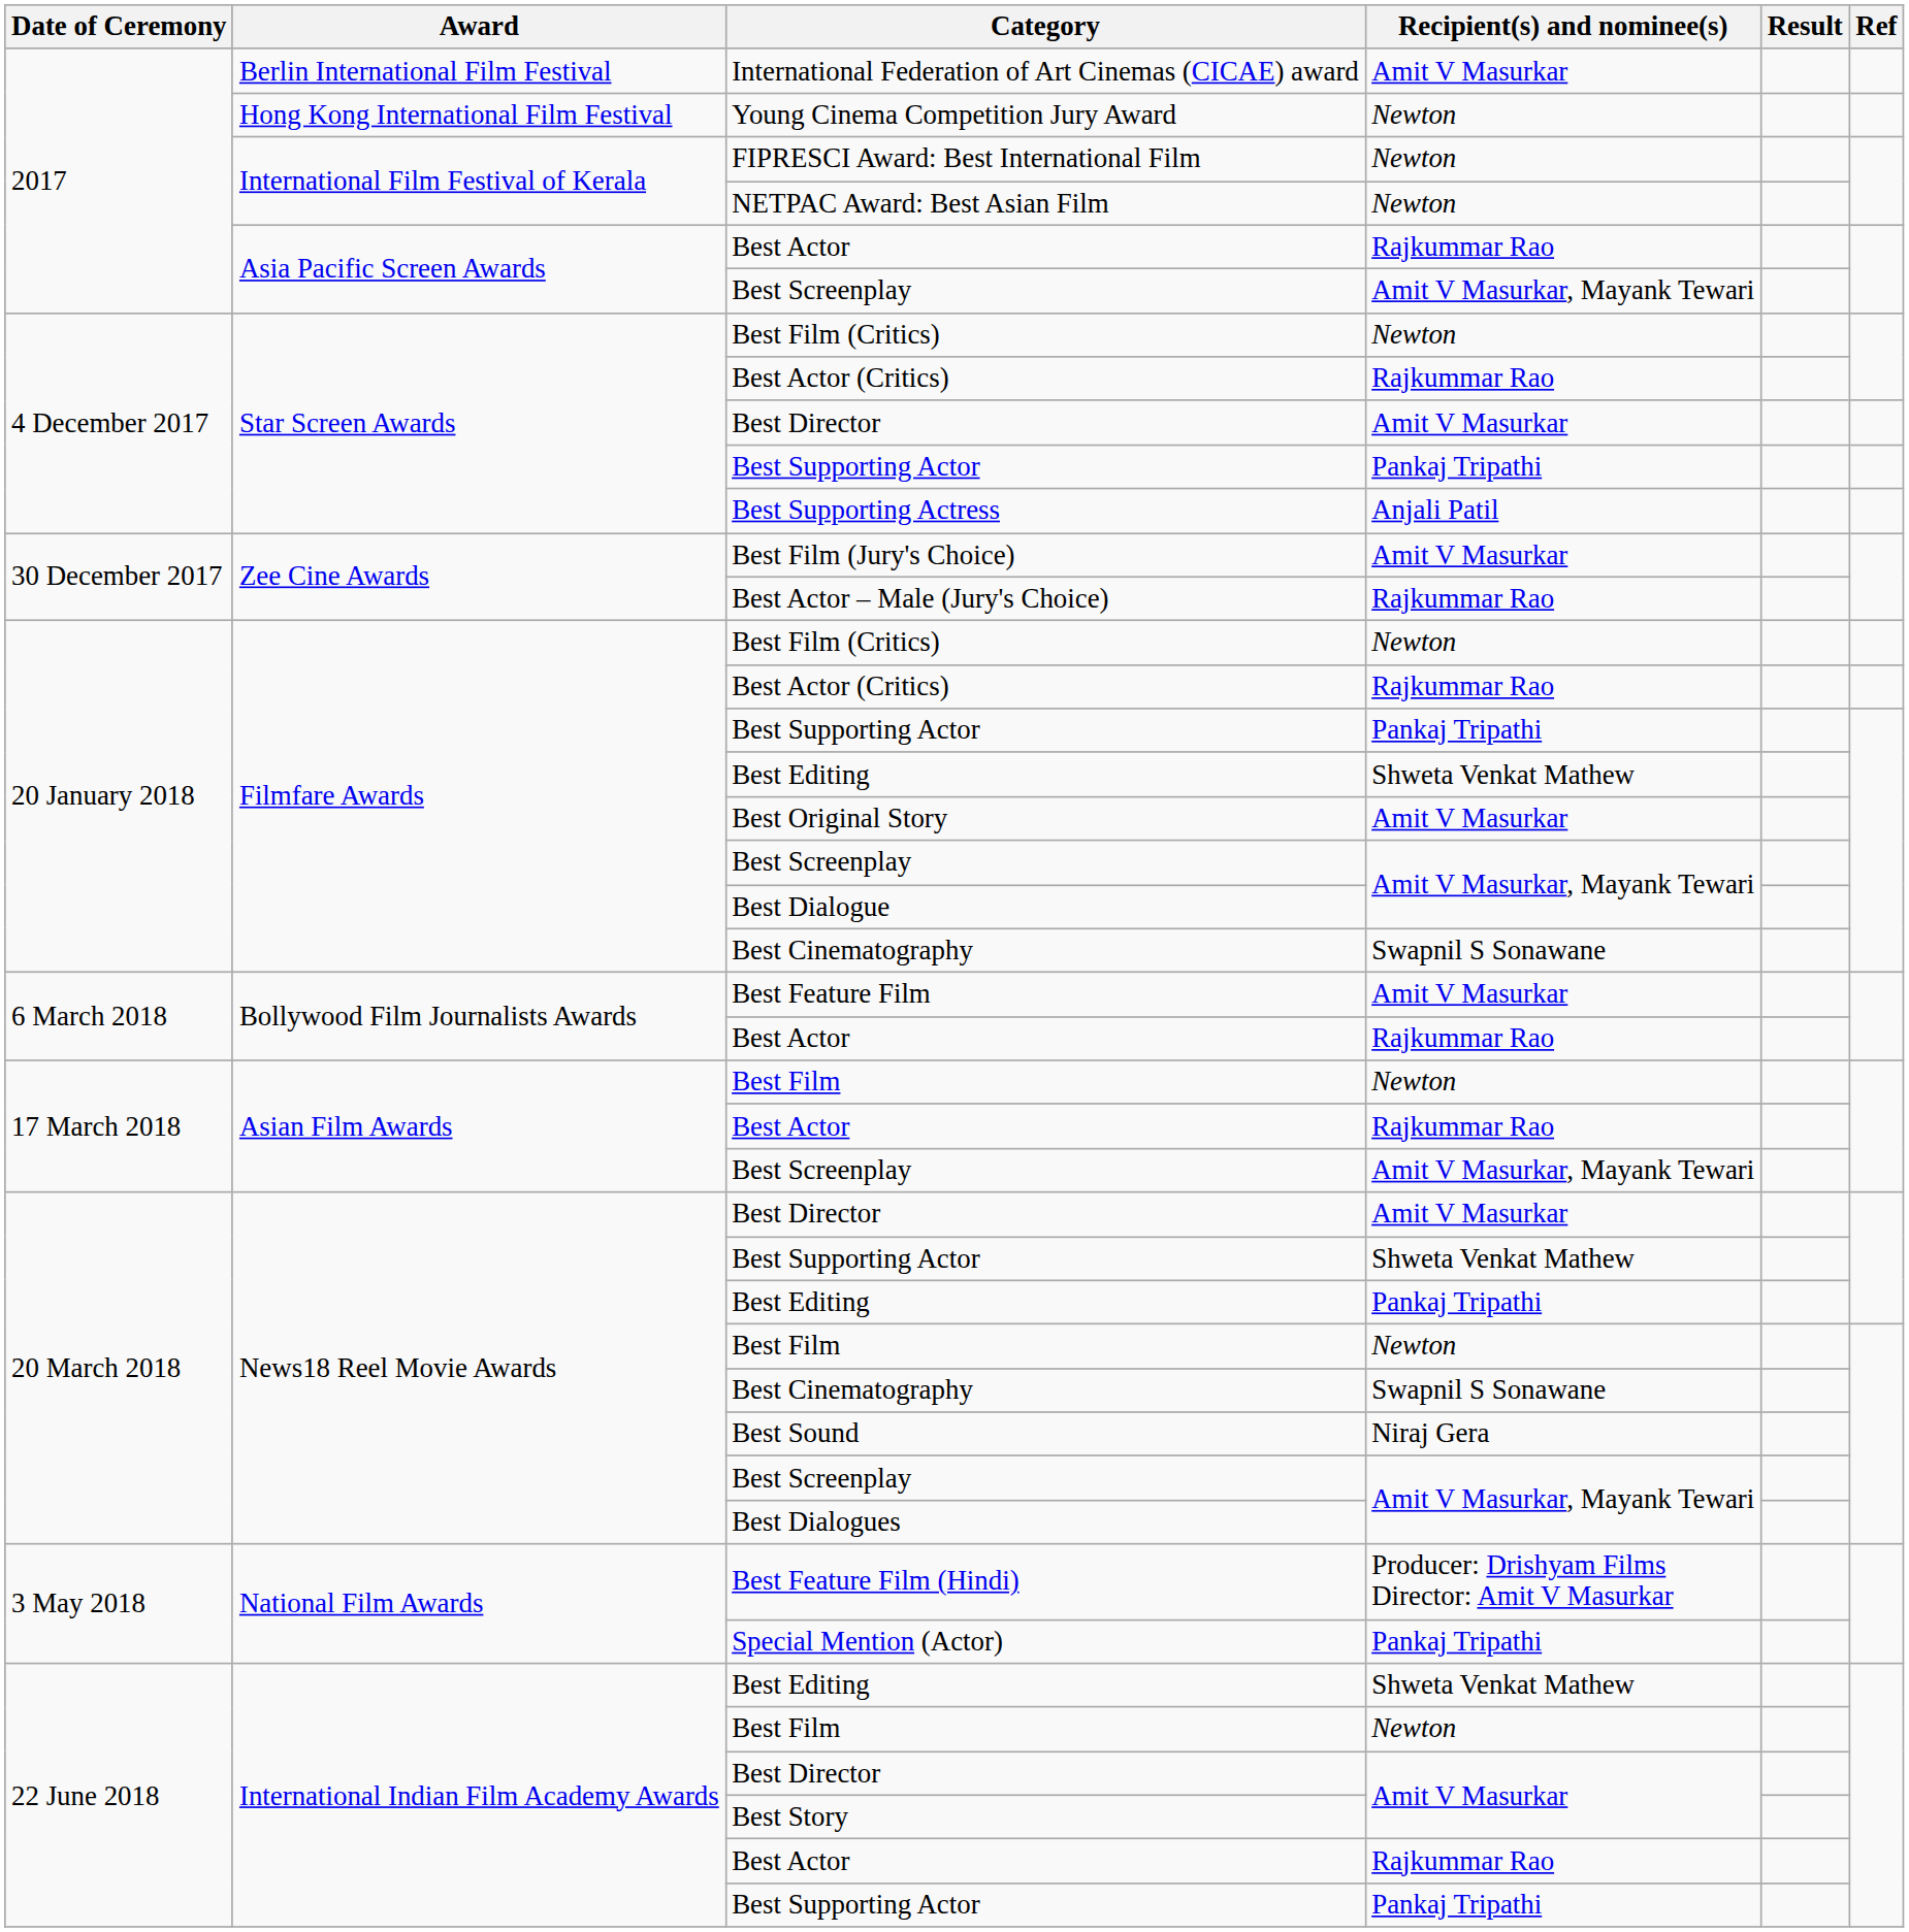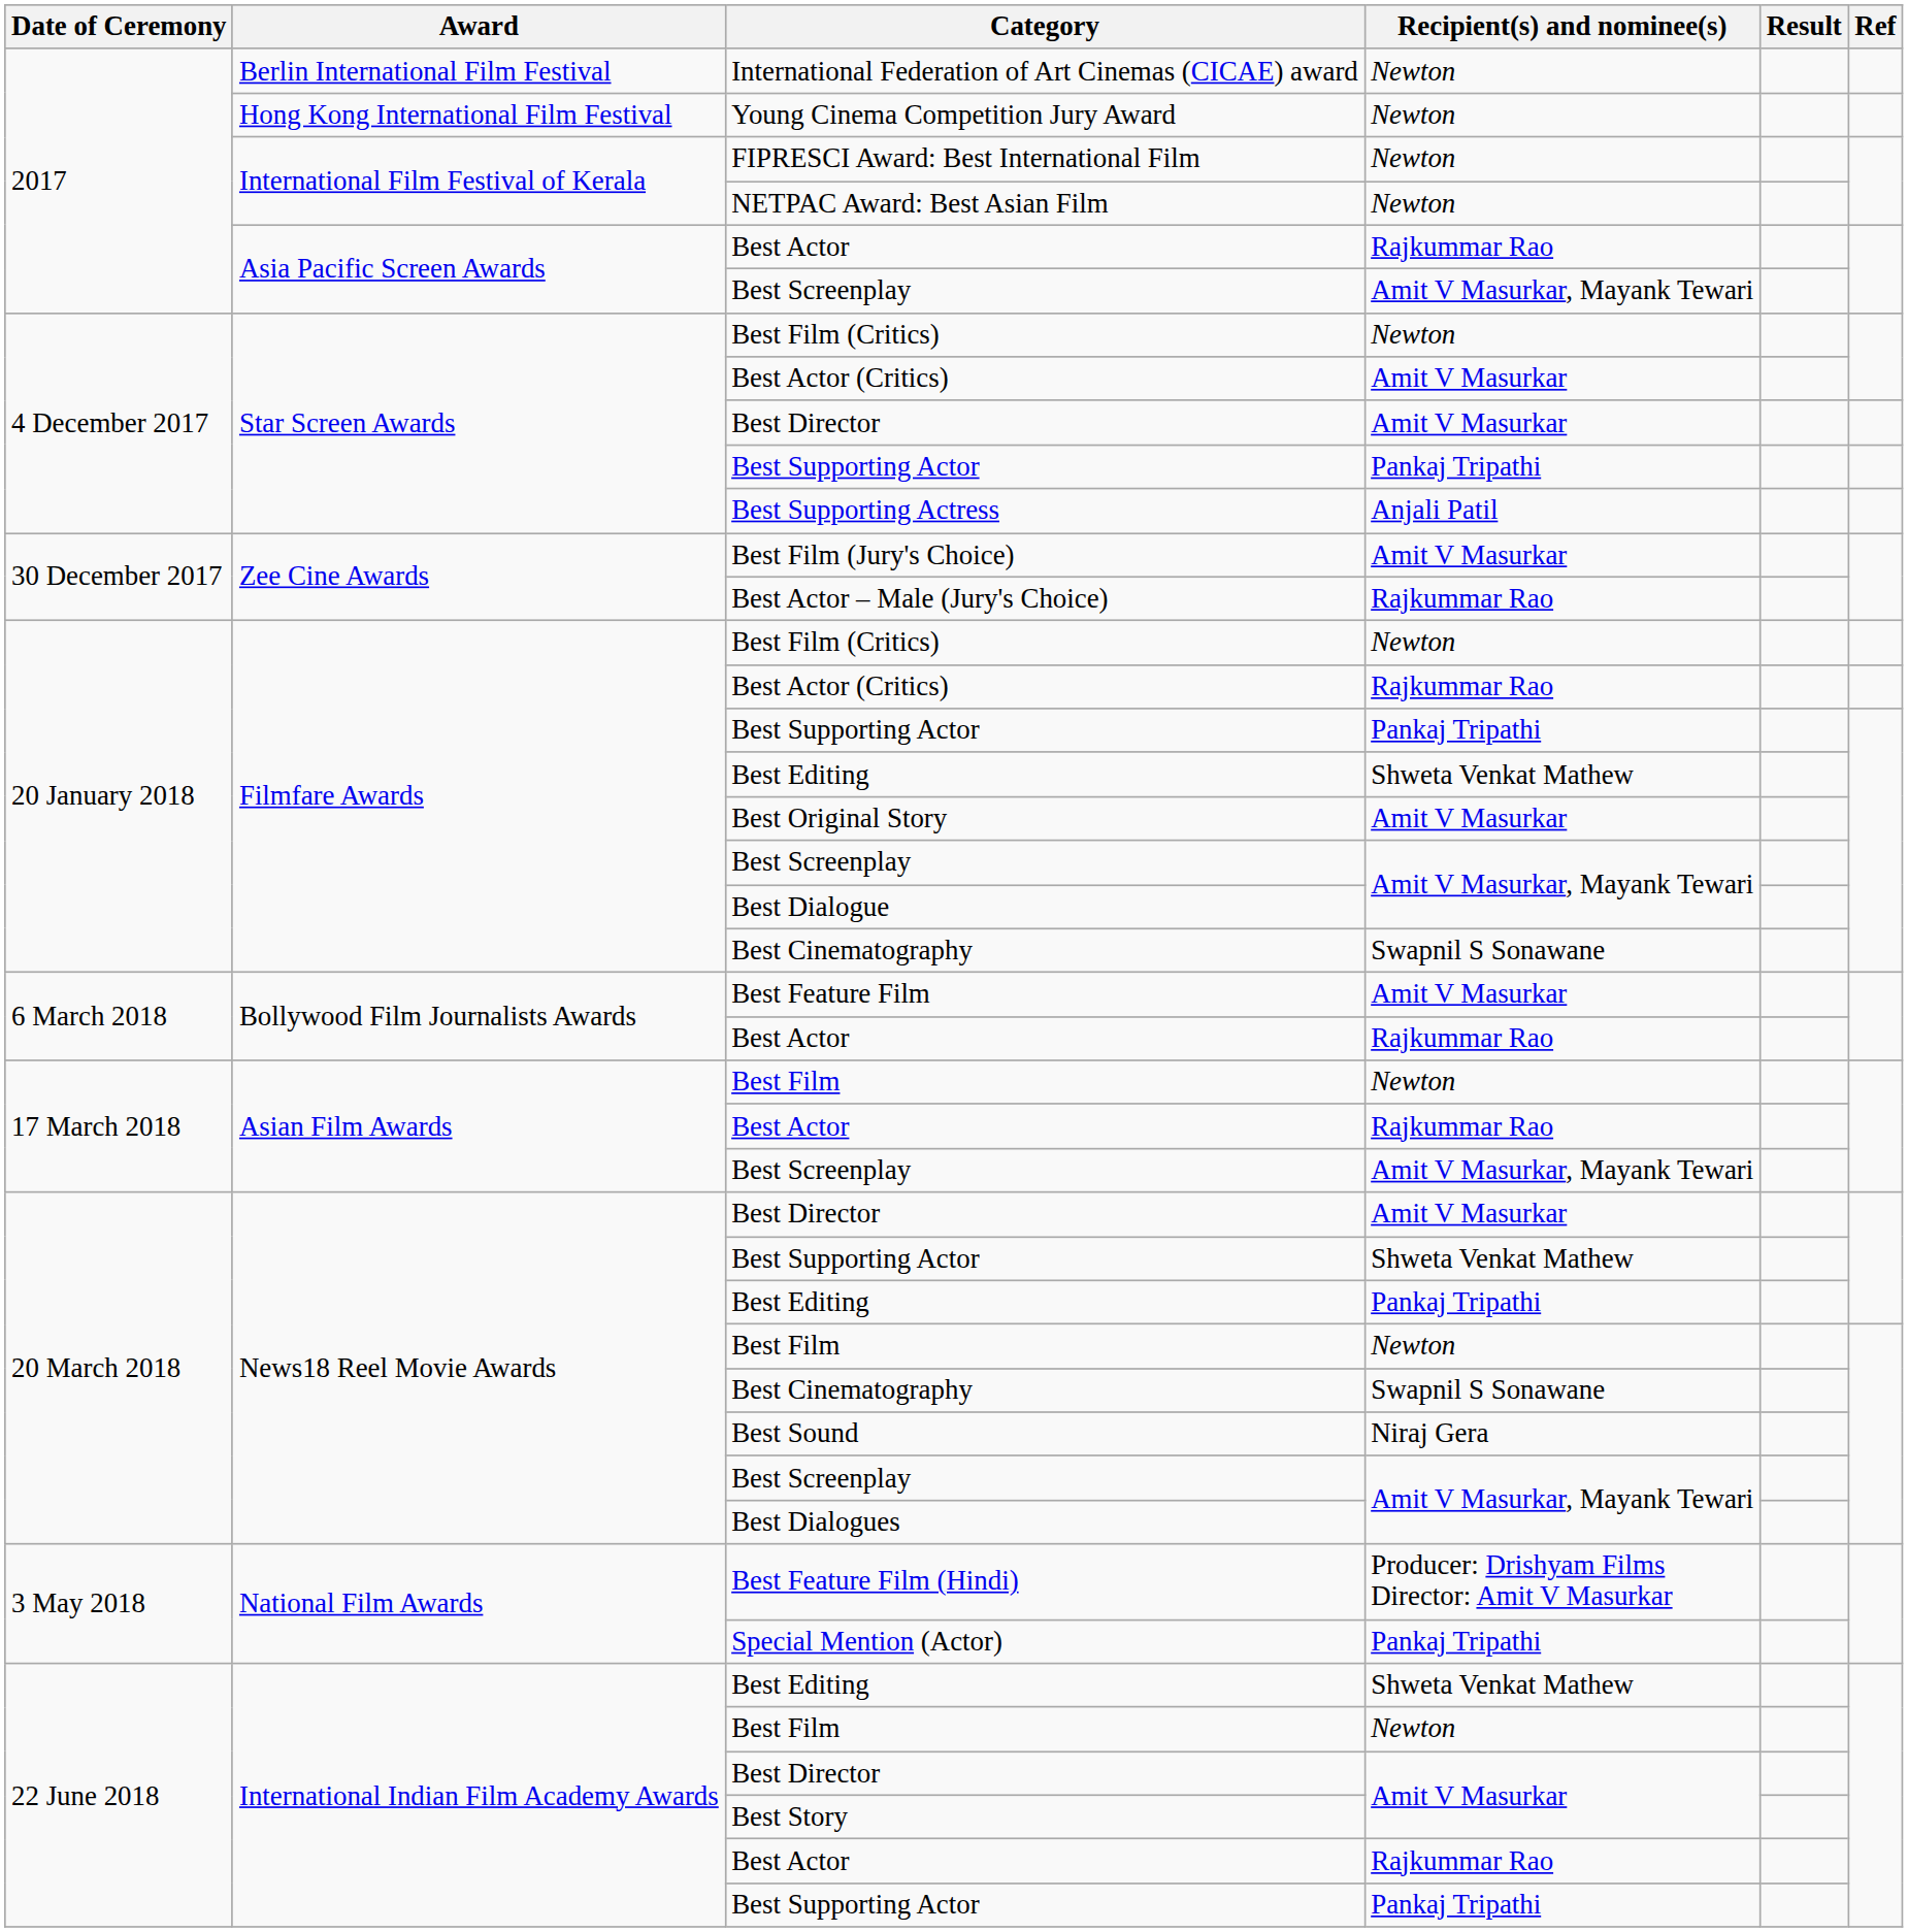International Federation of Art Cinemas (CICAE) award | Recipient(s) and nominee(s): Amit V Masurkar -> Newton
Star Screen Awards / Best Actor (Critics) | Recipient(s) and nominee(s): Rajkummar Rao -> Amit V Masurkar
